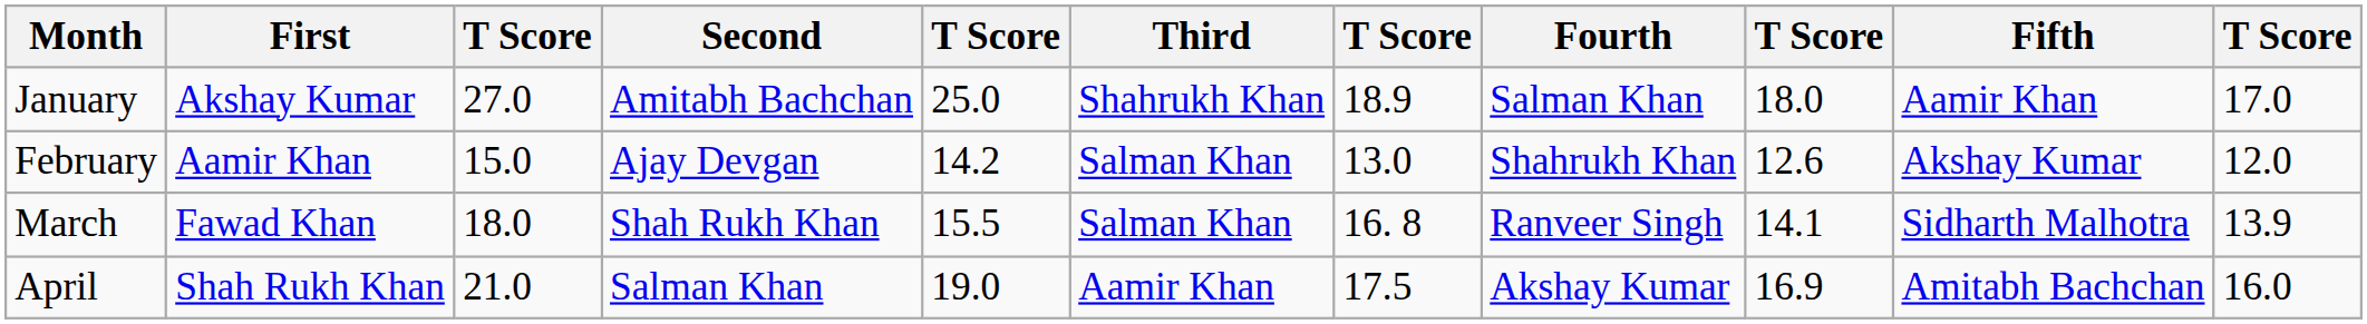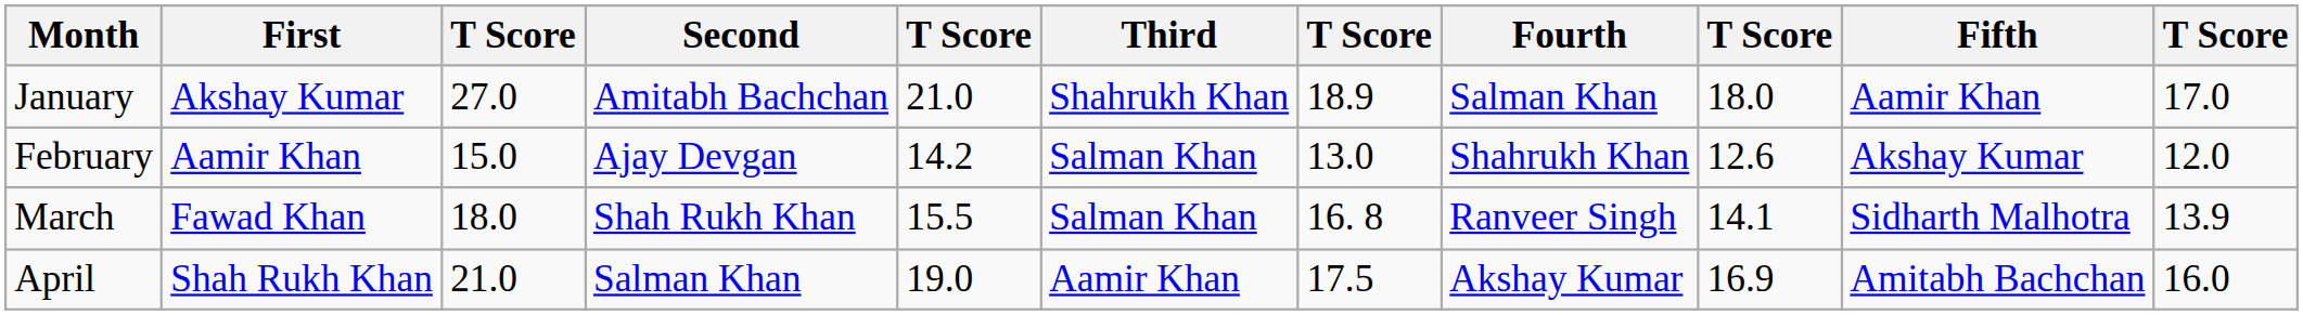January | column 5: 25.0 -> 21.0
